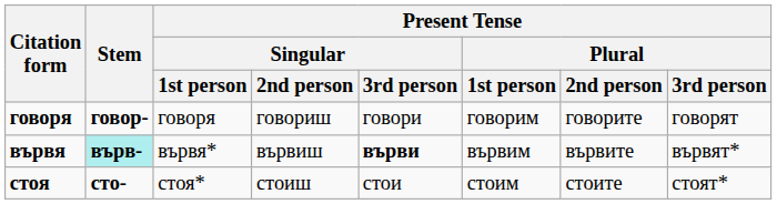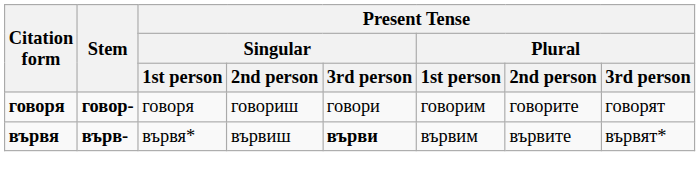вървя | Stem: paleturquoise background -> no background
- row: стоя | сто- | стоя* | стоиш | стои | стоим | стоите | стоят*
